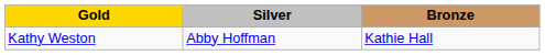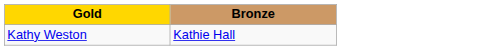- column: Silver | Abby Hoffman
